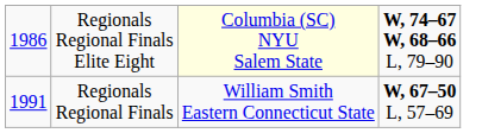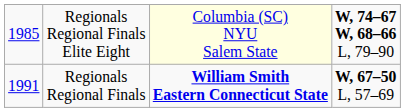Regionals Regional Finals Elite Eight | column 1: 1986 -> 1985
Regionals Regional Finals | column 3: normal -> bold
